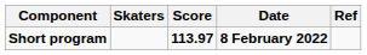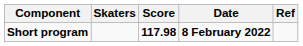Short program | Score: 113.97 -> 117.98
